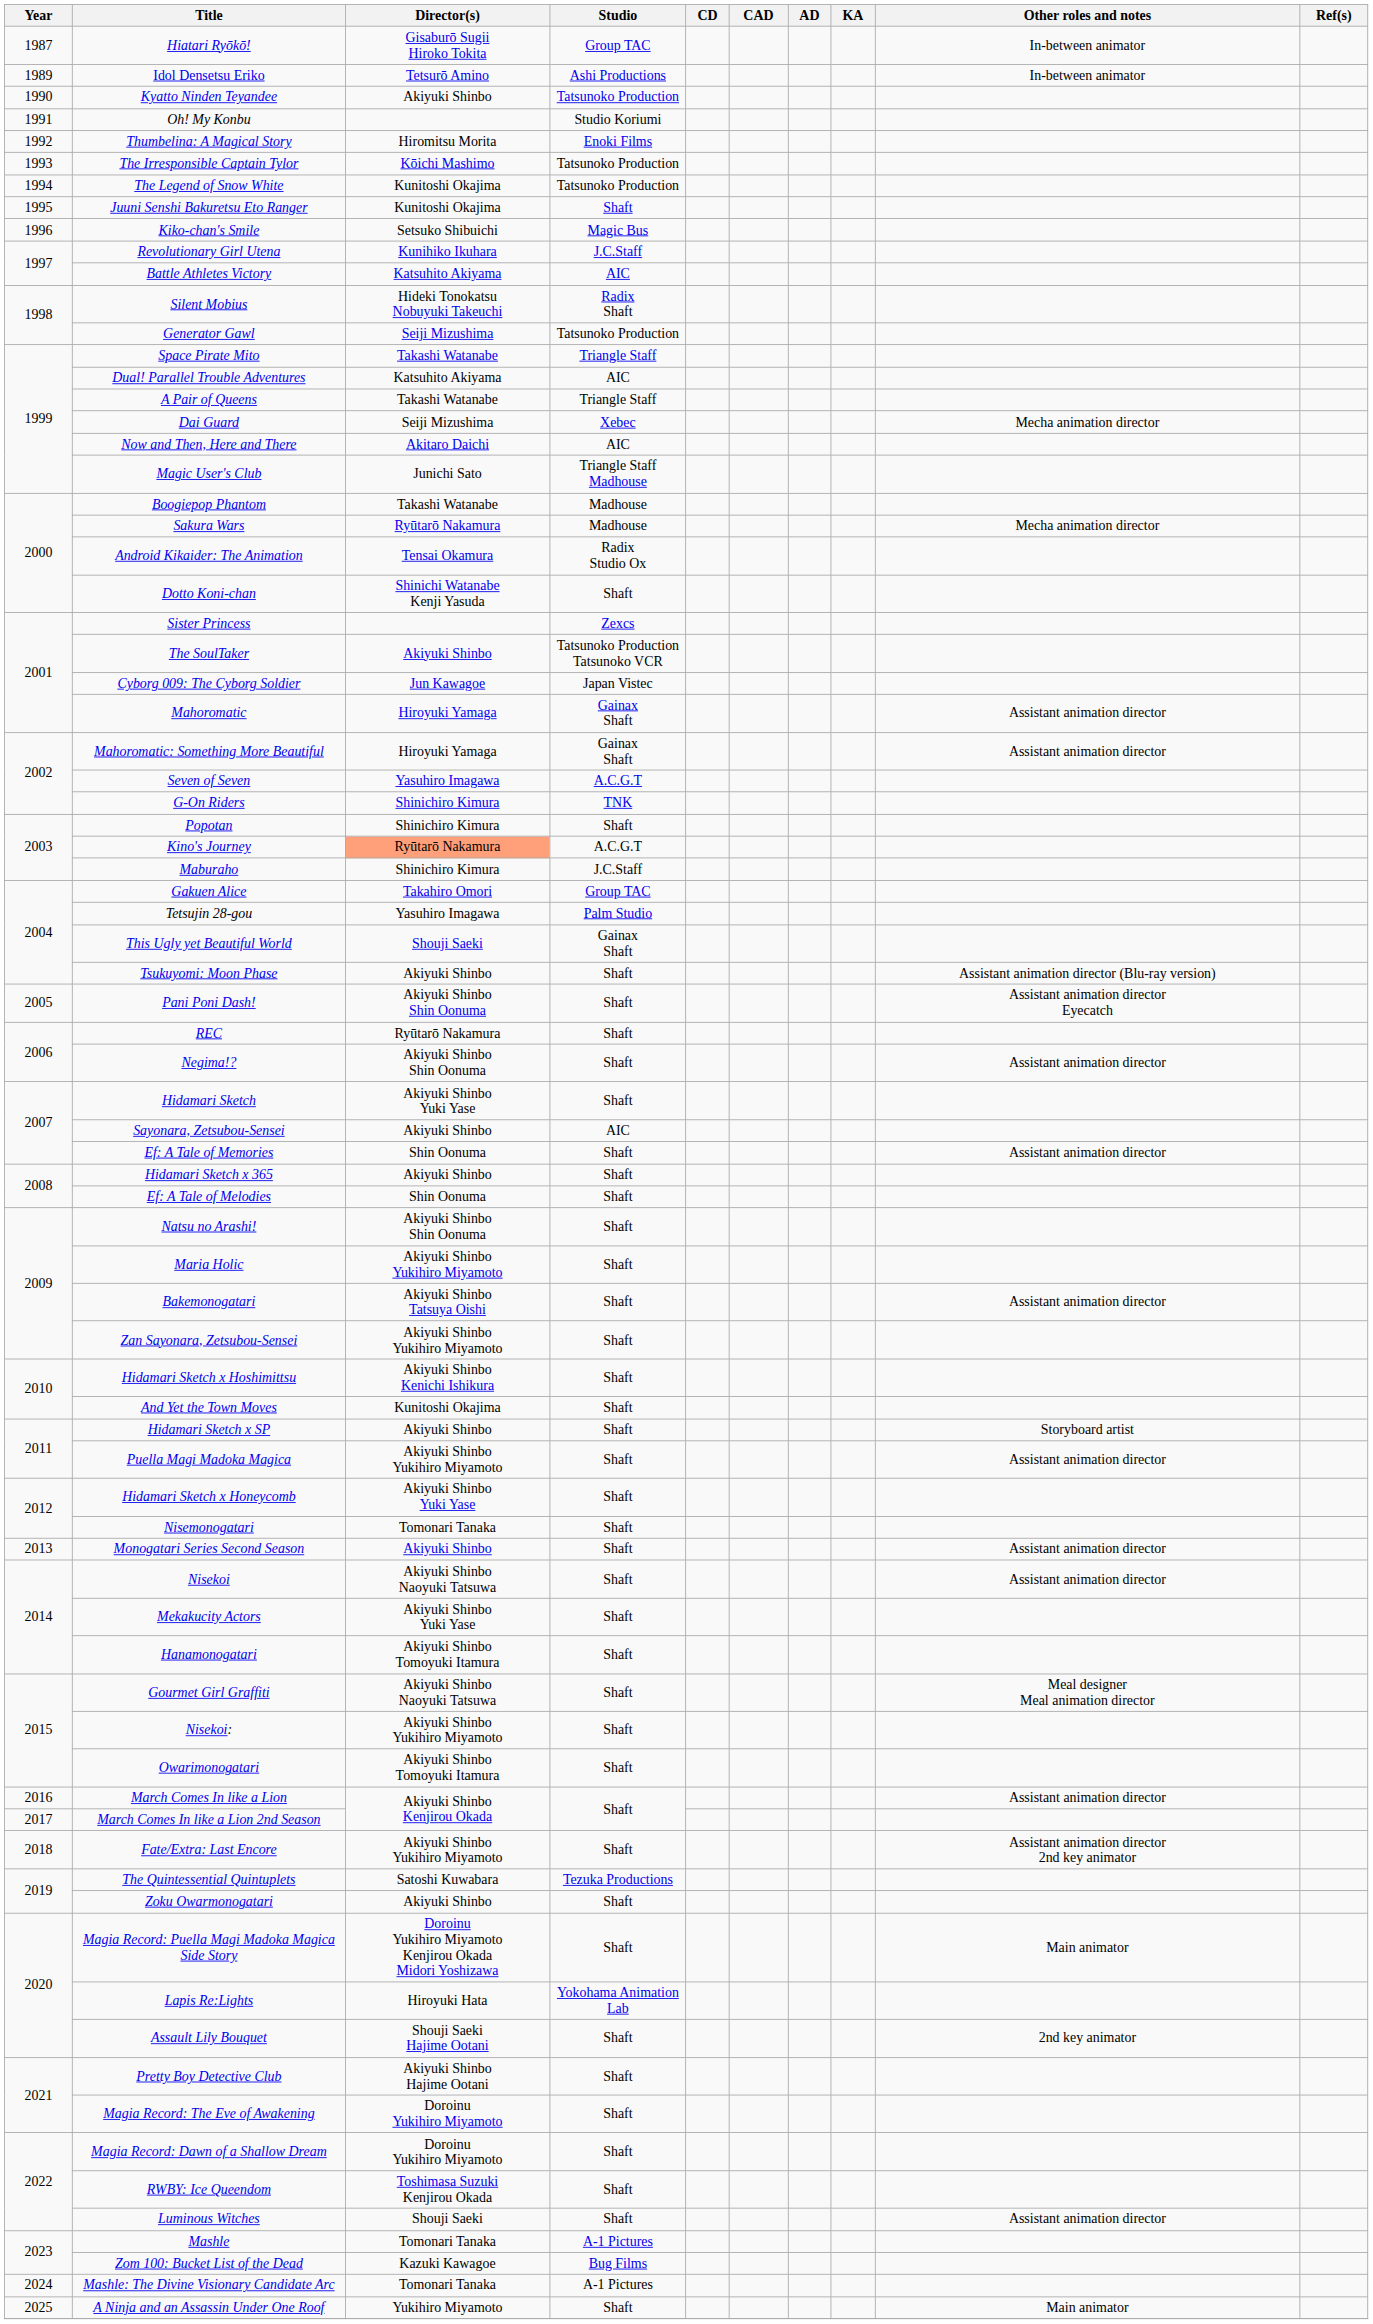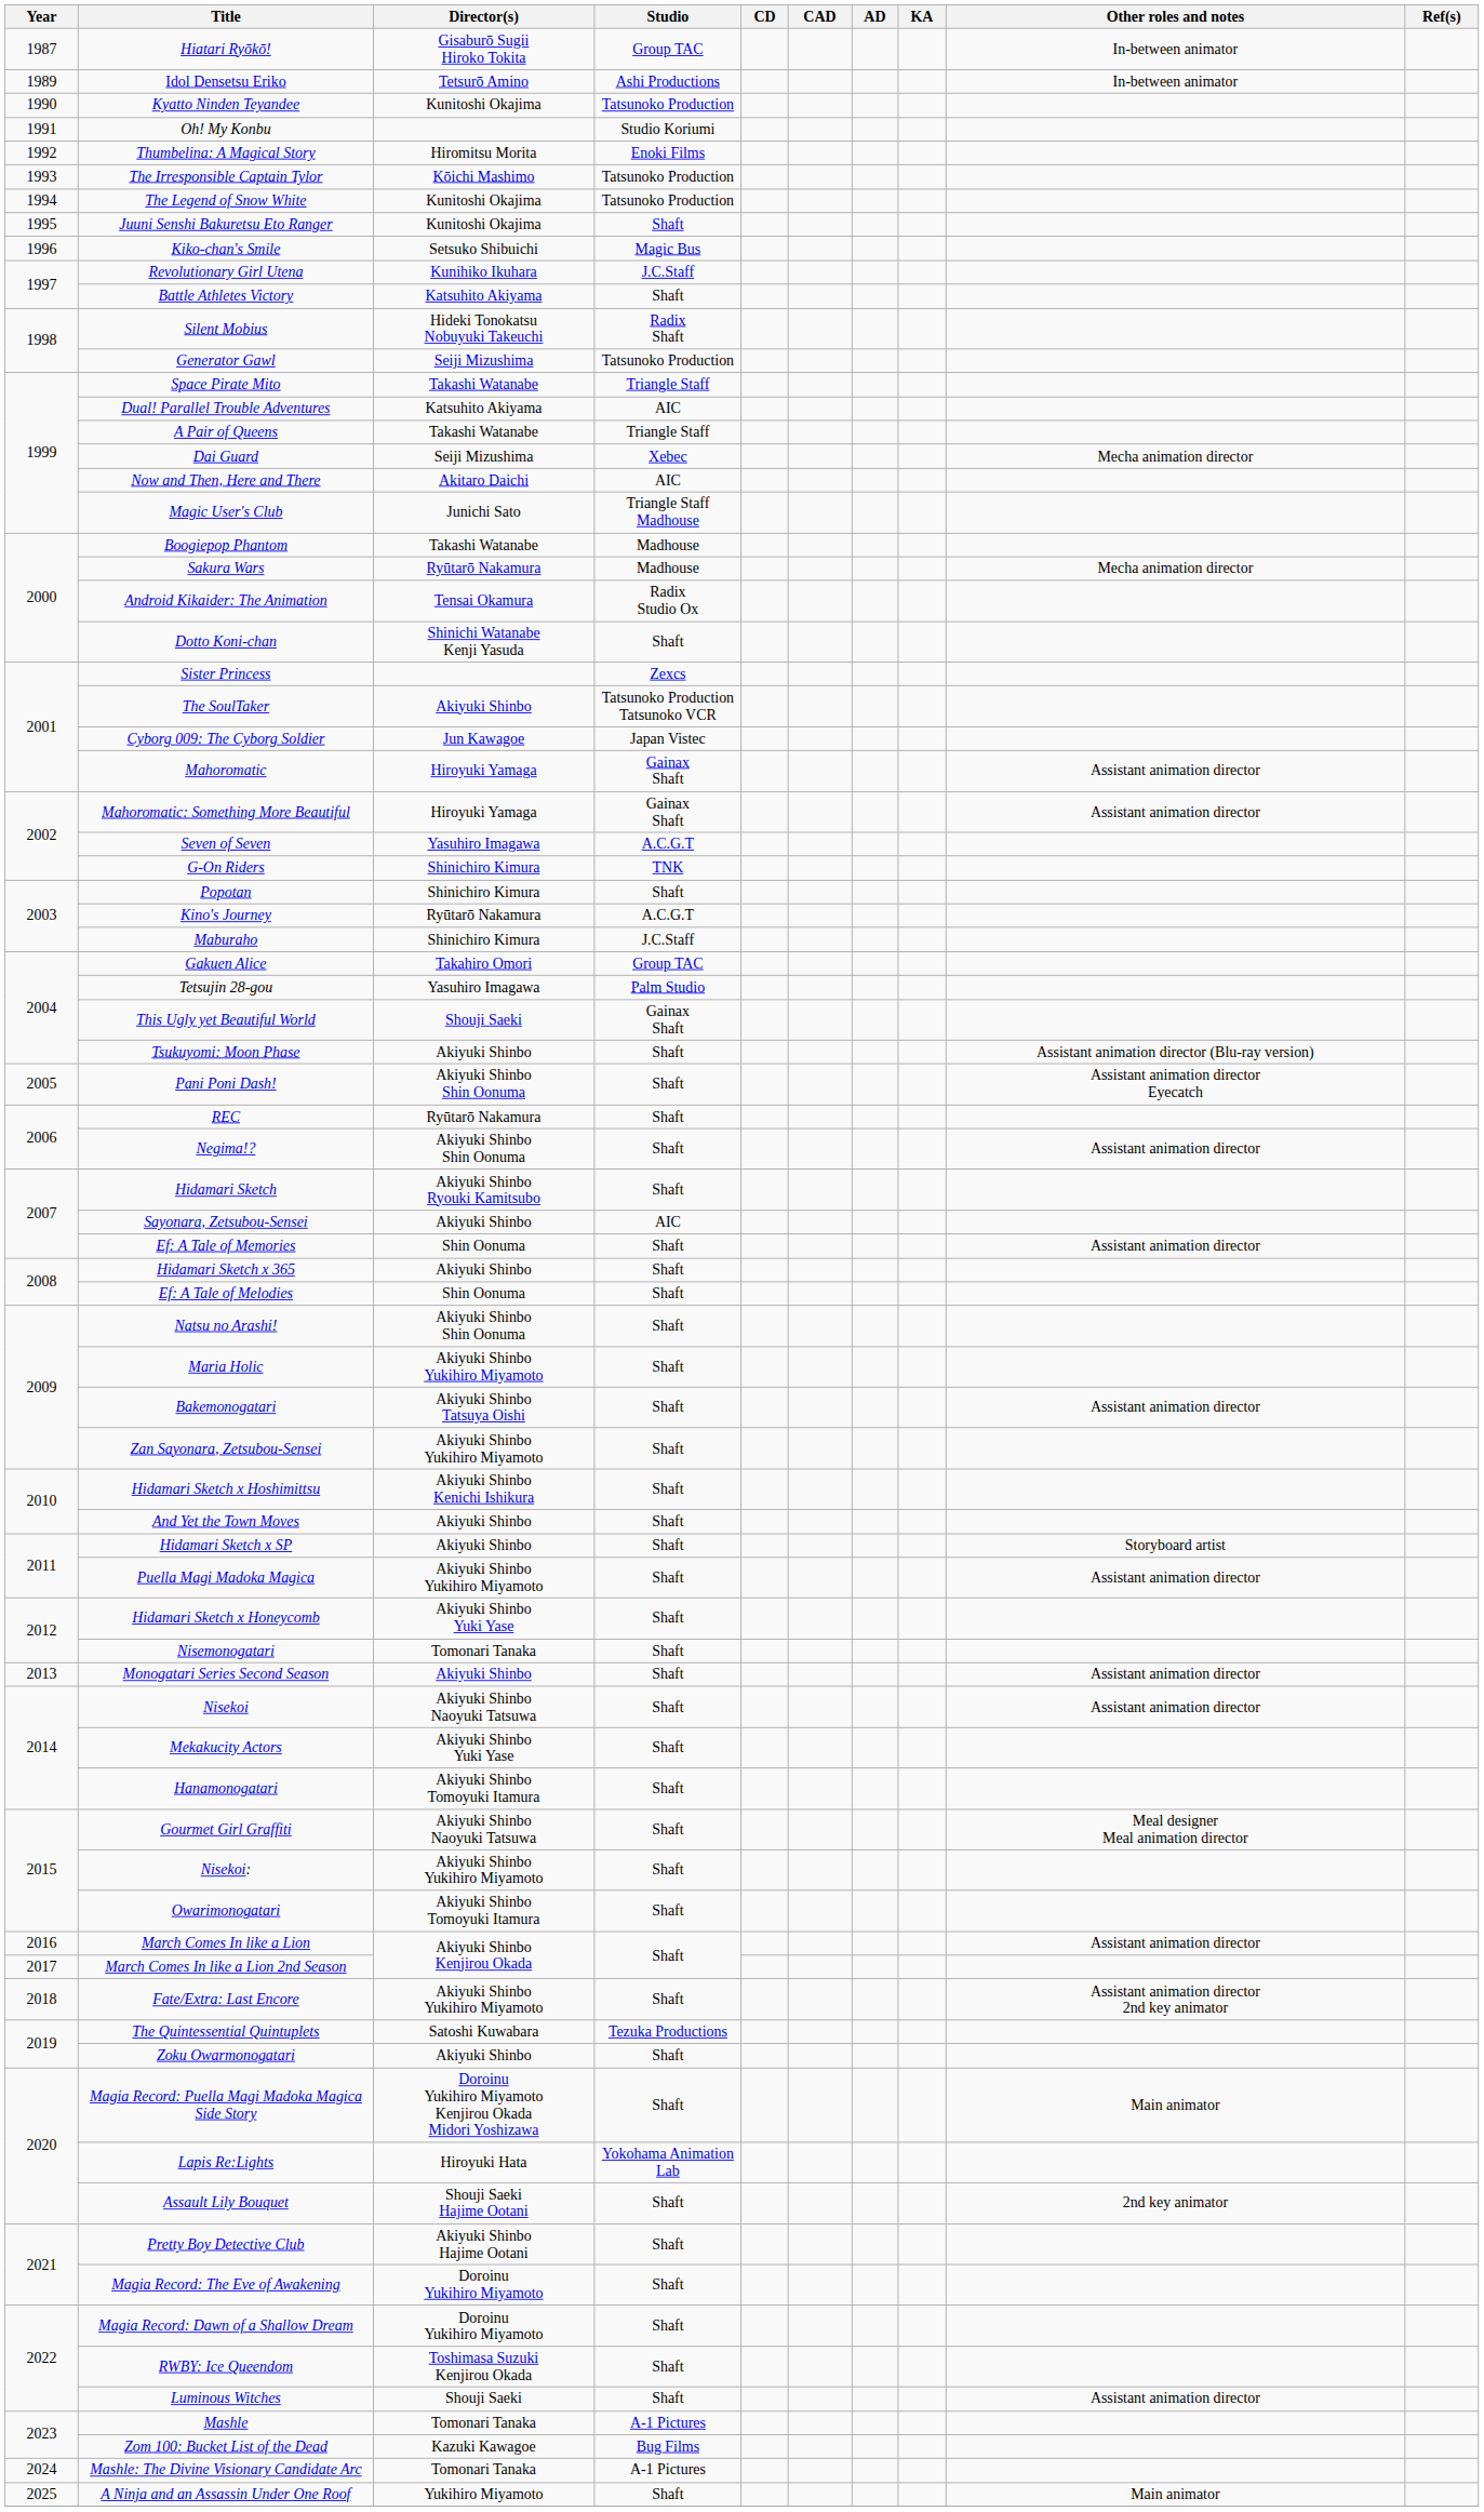Kyatto Ninden Teyandee | Director(s): Akiyuki Shinbo -> Kunitoshi Okajima
Battle Athletes Victory | Studio: AIC -> Shaft
Kino's Journey | Director(s): lightsalmon background -> no background
Hidamari Sketch | Director(s): Akiyuki Shinbo Yuki Yase -> Akiyuki Shinbo Ryouki Kamitsubo
And Yet the Town Moves | Director(s): Kunitoshi Okajima -> Akiyuki Shinbo
